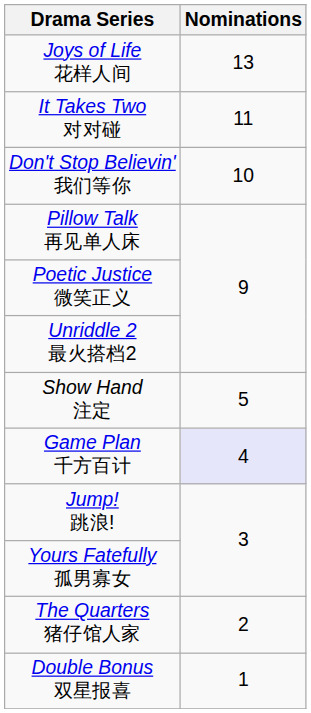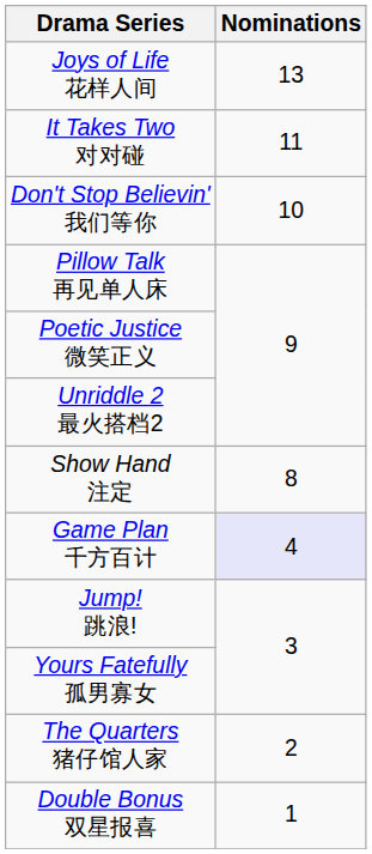Show Hand 注定 | Nominations: 5 -> 8
